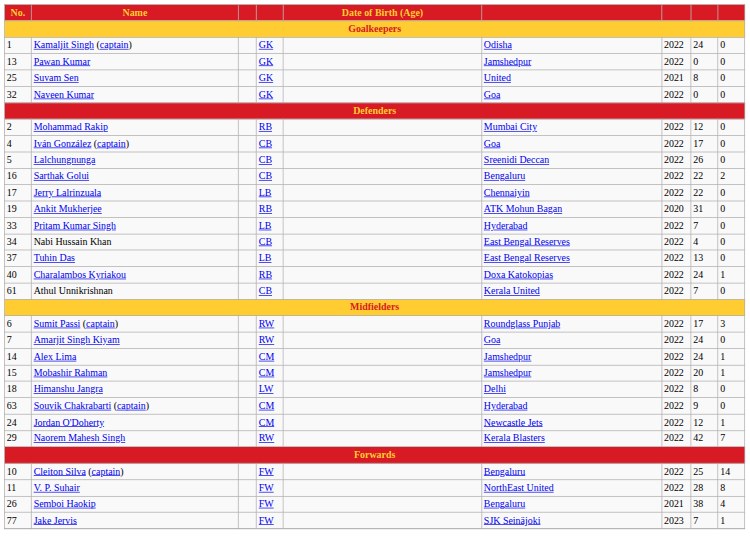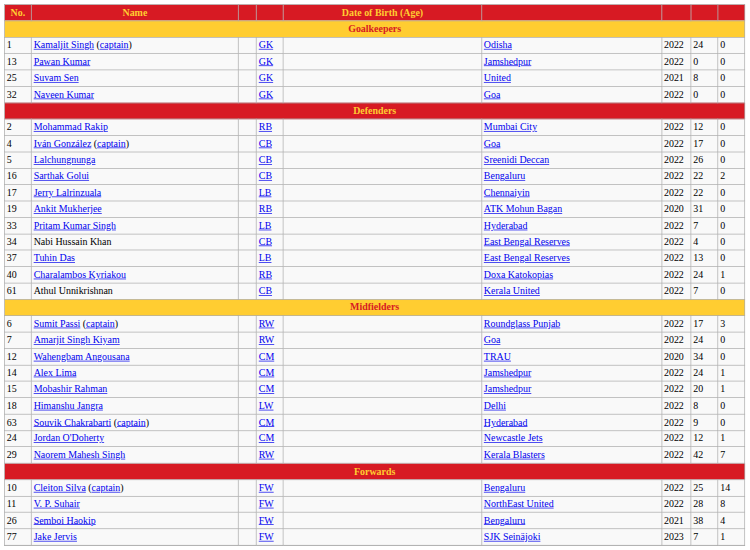+ row: 12 | Wahengbam Angousana | CM | TRAU | 2020 | 34 | 0
